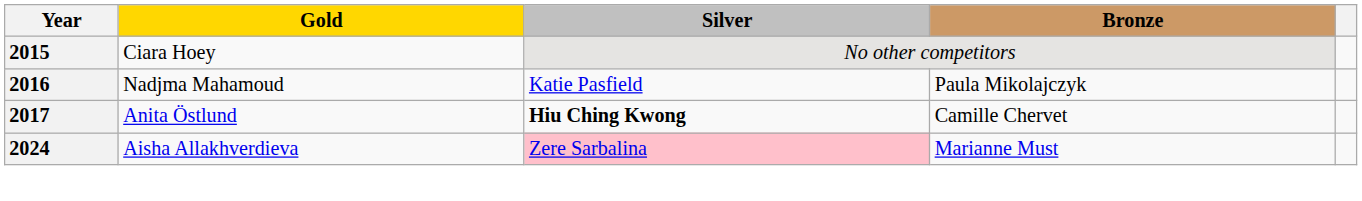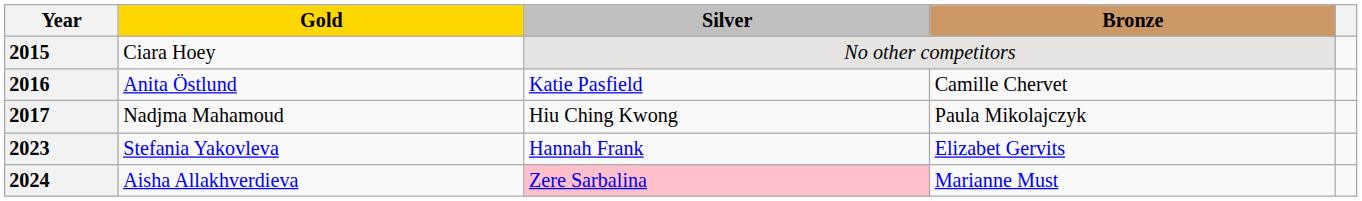2016 | Gold: Nadjma Mahamoud -> Anita Östlund
2016 | Bronze: Paula Mikolajczyk -> Camille Chervet
2017 | Gold: Anita Östlund -> Nadjma Mahamoud
2017 | Silver: bold -> normal
2017 | Bronze: Camille Chervet -> Paula Mikolajczyk
+ row: 2023 | Stefania Yakovleva | Hannah Frank | Elizabet Gervits
